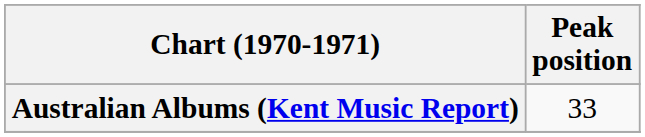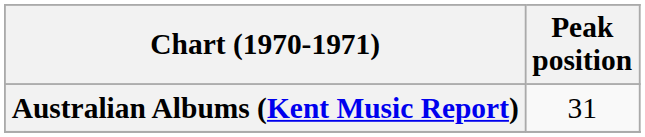Australian Albums (Kent Music Report) | Peak position: 33 -> 31
